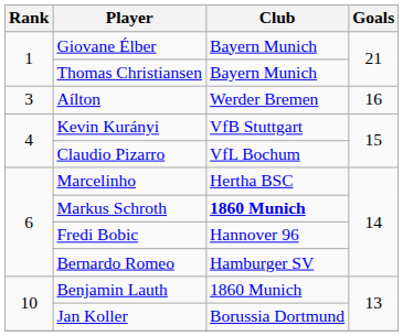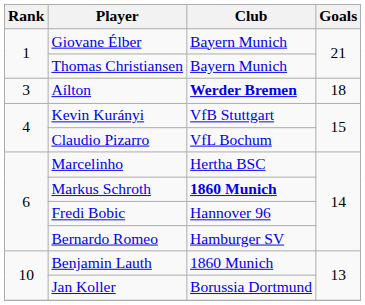Aílton | Club: normal -> bold
Aílton | Goals: 16 -> 18
